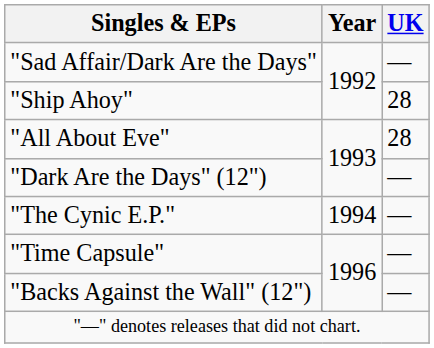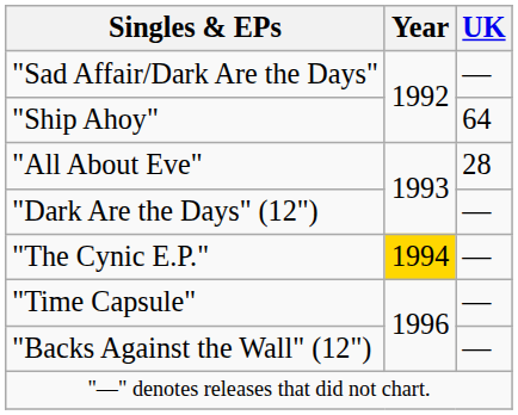"Ship Ahoy" | UK: 28 -> 64
"The Cynic E.P." | Year: no background -> gold background
